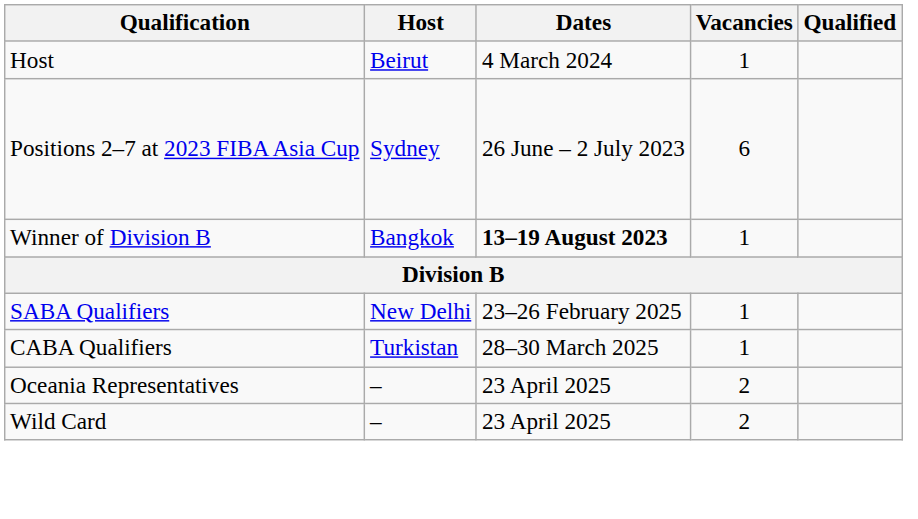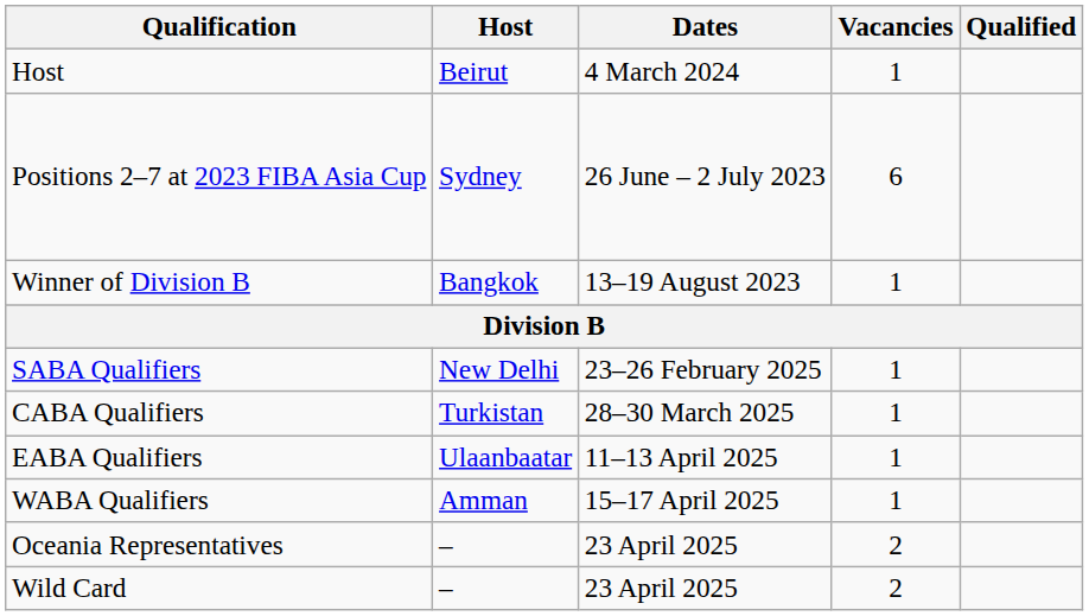Winner of Division B | Dates: bold -> normal
+ row: EABA Qualifiers | Ulaanbaatar | 11–13 April 2025 | 1
+ row: WABA Qualifiers | Amman | 15–17 April 2025 | 1
